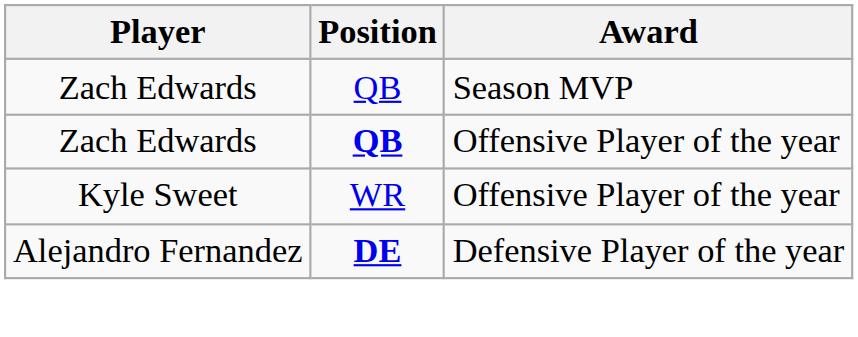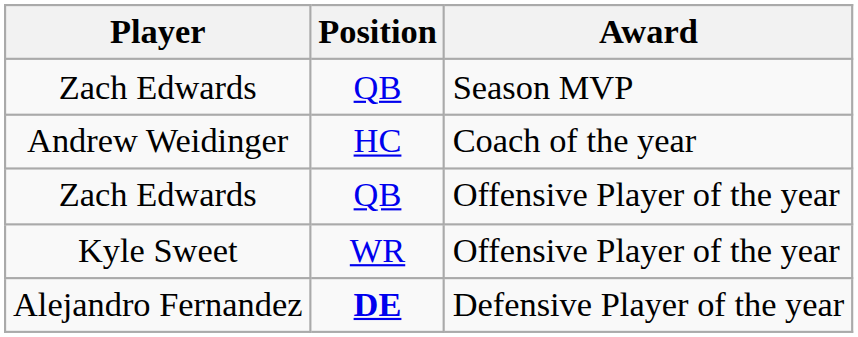+ row: Andrew Weidinger | HC | Coach of the year
Zach Edwards / Offensive Player of the year | Position: bold -> normal
